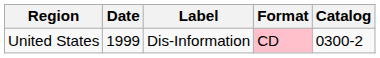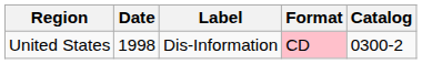United States | Date: 1999 -> 1998
